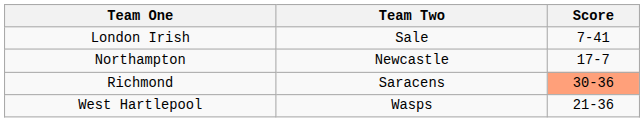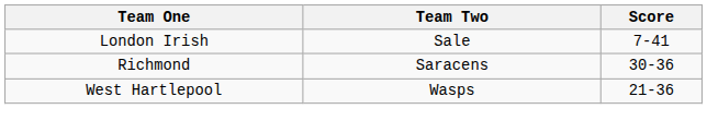- row: Northampton | Newcastle | 17-7
Richmond | Score: lightsalmon background -> no background
